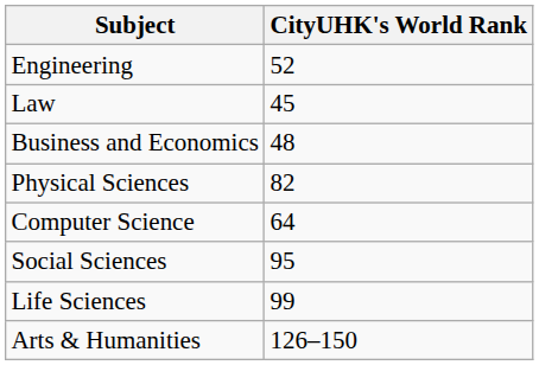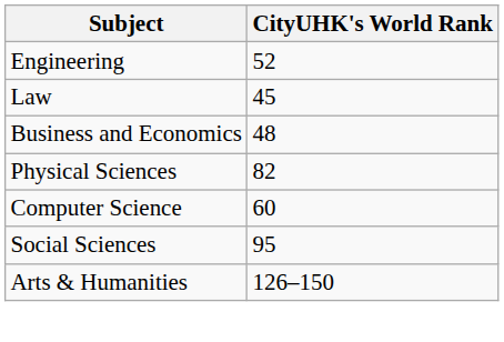Computer Science | CityUHK's World Rank: 64 -> 60
- row: Life Sciences | 99
